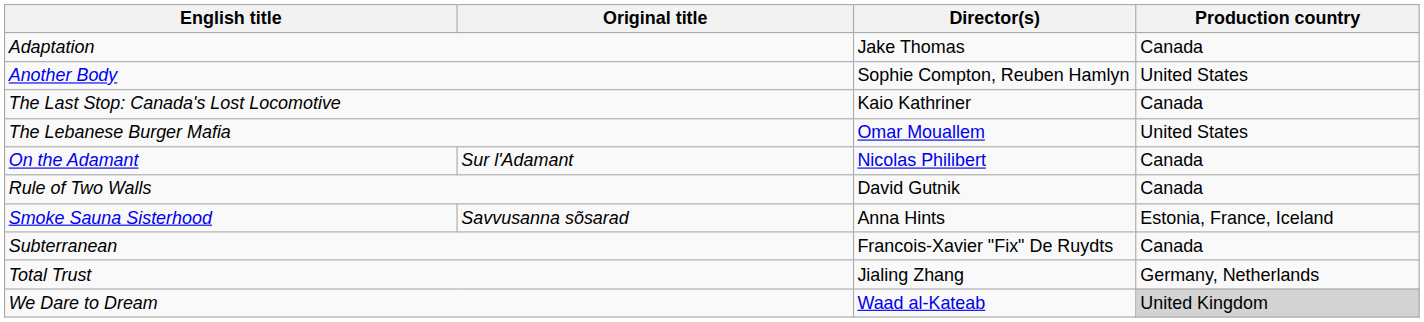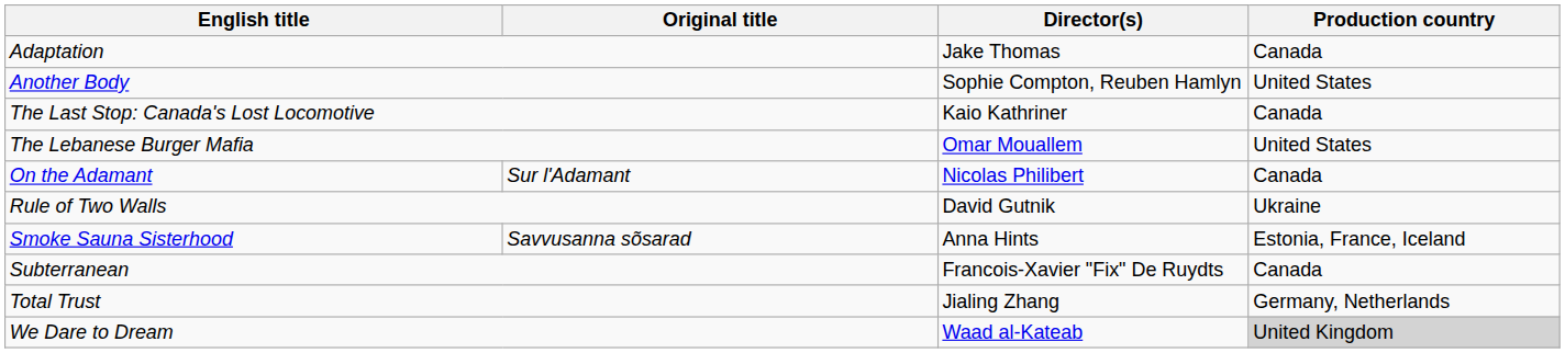Rule of Two Walls | Production country: Canada -> Ukraine
